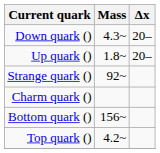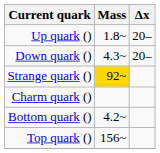rows swapped: Up quark () <-> Down quark ()
Strange quark () | Mass: no background -> gold background
Bottom quark () | Mass: 156~ -> 4.2~
Top quark () | Mass: 4.2~ -> 156~
